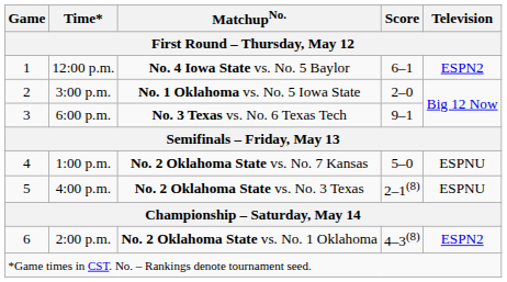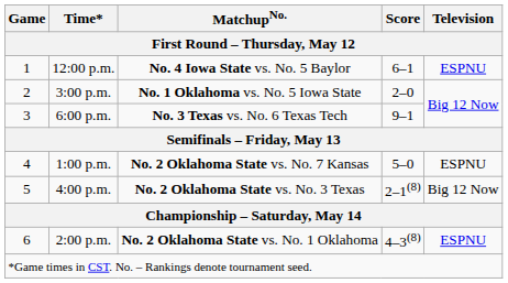12:00 p.m. | Television: ESPN2 -> ESPNU
4:00 p.m. | Television: ESPNU -> Big 12 Now
2:00 p.m. | Television: ESPN2 -> ESPNU
